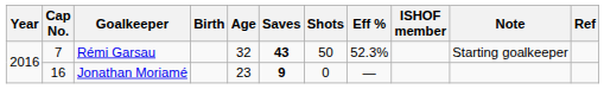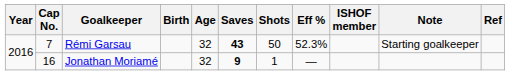Jonathan Moriamé | Age: 23 -> 32
Jonathan Moriamé | Shots: 0 -> 1
